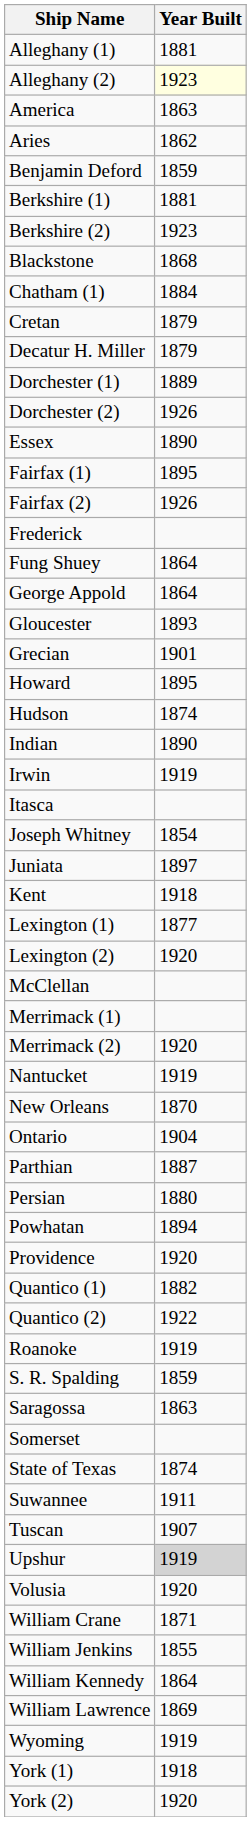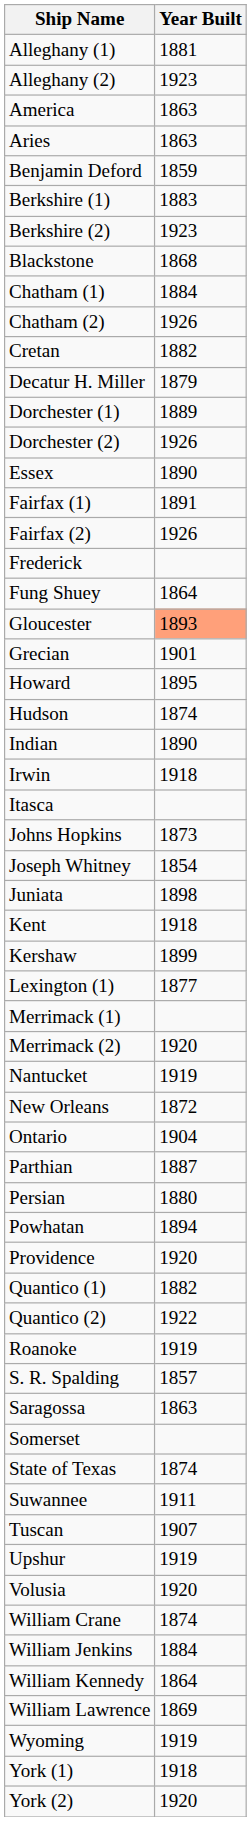Alleghany (2) | Year Built: lightyellow background -> no background
Aries | Year Built: 1862 -> 1863
Berkshire (1) | Year Built: 1881 -> 1883
+ row: Chatham (2) | 1926
Cretan | Year Built: 1879 -> 1882
Fairfax (1) | Year Built: 1895 -> 1891
- row: George Appold | 1864
Gloucester | Year Built: no background -> lightsalmon background
Irwin | Year Built: 1919 -> 1918
+ row: Johns Hopkins | 1873
Juniata | Year Built: 1897 -> 1898
+ row: Kershaw | 1899
- row: Lexington (2) | 1920
- row: McClellan
New Orleans | Year Built: 1870 -> 1872
S. R. Spalding | Year Built: 1859 -> 1857
Upshur | Year Built: lightgrey background -> no background
William Crane | Year Built: 1871 -> 1874
William Jenkins | Year Built: 1855 -> 1884
